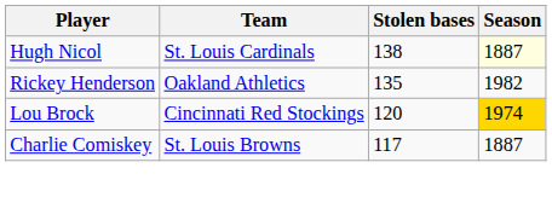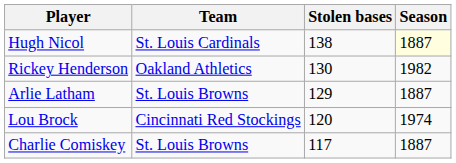Rickey Henderson | Stolen bases: 135 -> 130
+ row: Arlie Latham | St. Louis Browns | 129 | 1887
Lou Brock | Season: gold background -> no background
